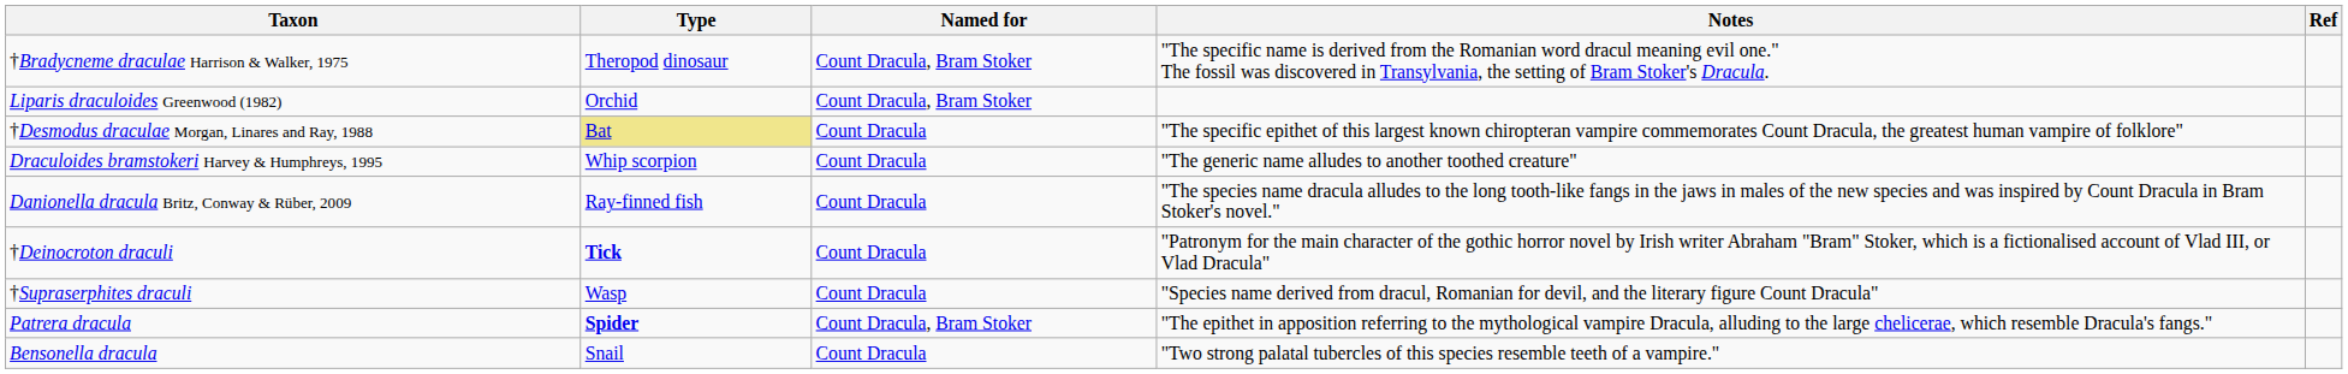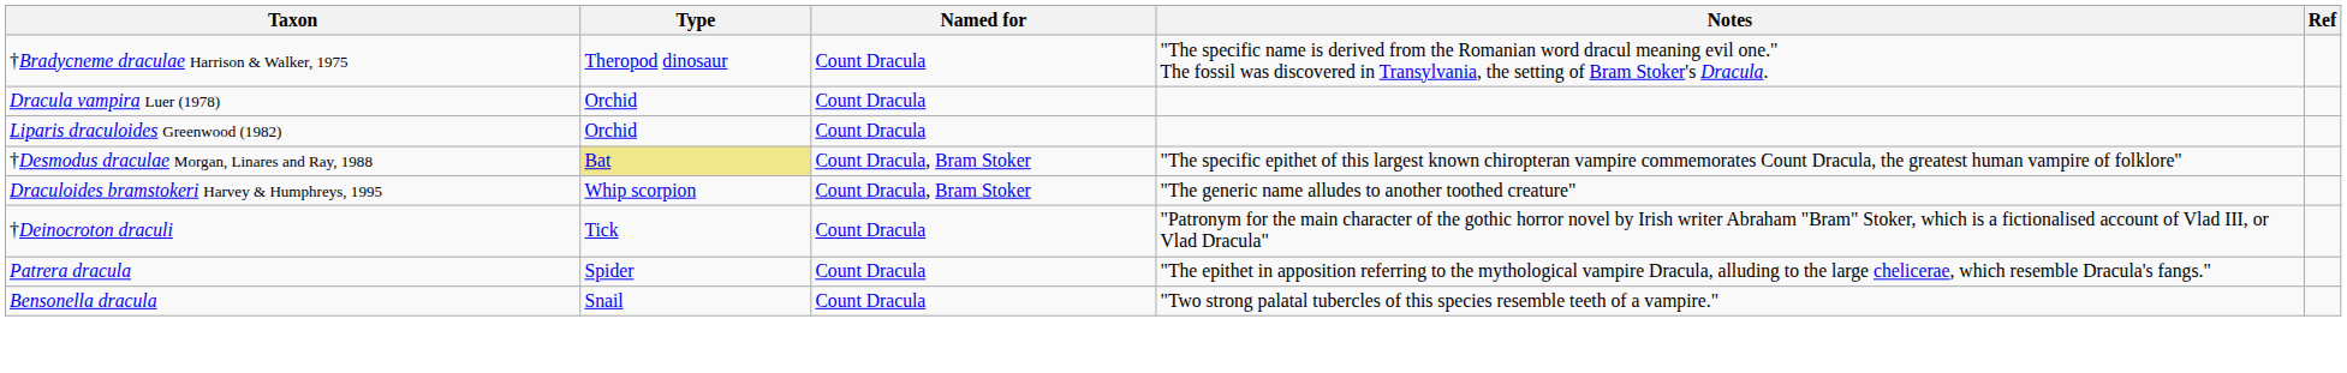†Bradycneme draculae Harrison & Walker, 1975 | Named for: Count Dracula, Bram Stoker -> Count Dracula
+ row: Dracula vampira Luer (1978) | Orchid | Count Dracula
Liparis draculoides Greenwood (1982) | Named for: Count Dracula, Bram Stoker -> Count Dracula
†Desmodus draculae Morgan, Linares and Ray, 1988 | Named for: Count Dracula -> Count Dracula, Bram Stoker
Draculoides bramstokeri Harvey & Humphreys, 1995 | Named for: Count Dracula -> Count Dracula, Bram Stoker
- row: Danionella dracula Britz, Conway & Rüber, 2009 | Ray-finned fish | Count Dracula | "The species name dracula alludes to the long tooth-like fangs in the jaws in males of the new species and was inspired by Count Dracula in Bram Stoker's novel."
†Deinocroton draculi | Type: bold -> normal
- row: †Supraserphites draculi | Wasp | Count Dracula | "Species name derived from dracul, Romanian for devil, and the literary figure Count Dracula"
Patrera dracula | Type: bold -> normal
Patrera dracula | Named for: Count Dracula, Bram Stoker -> Count Dracula
